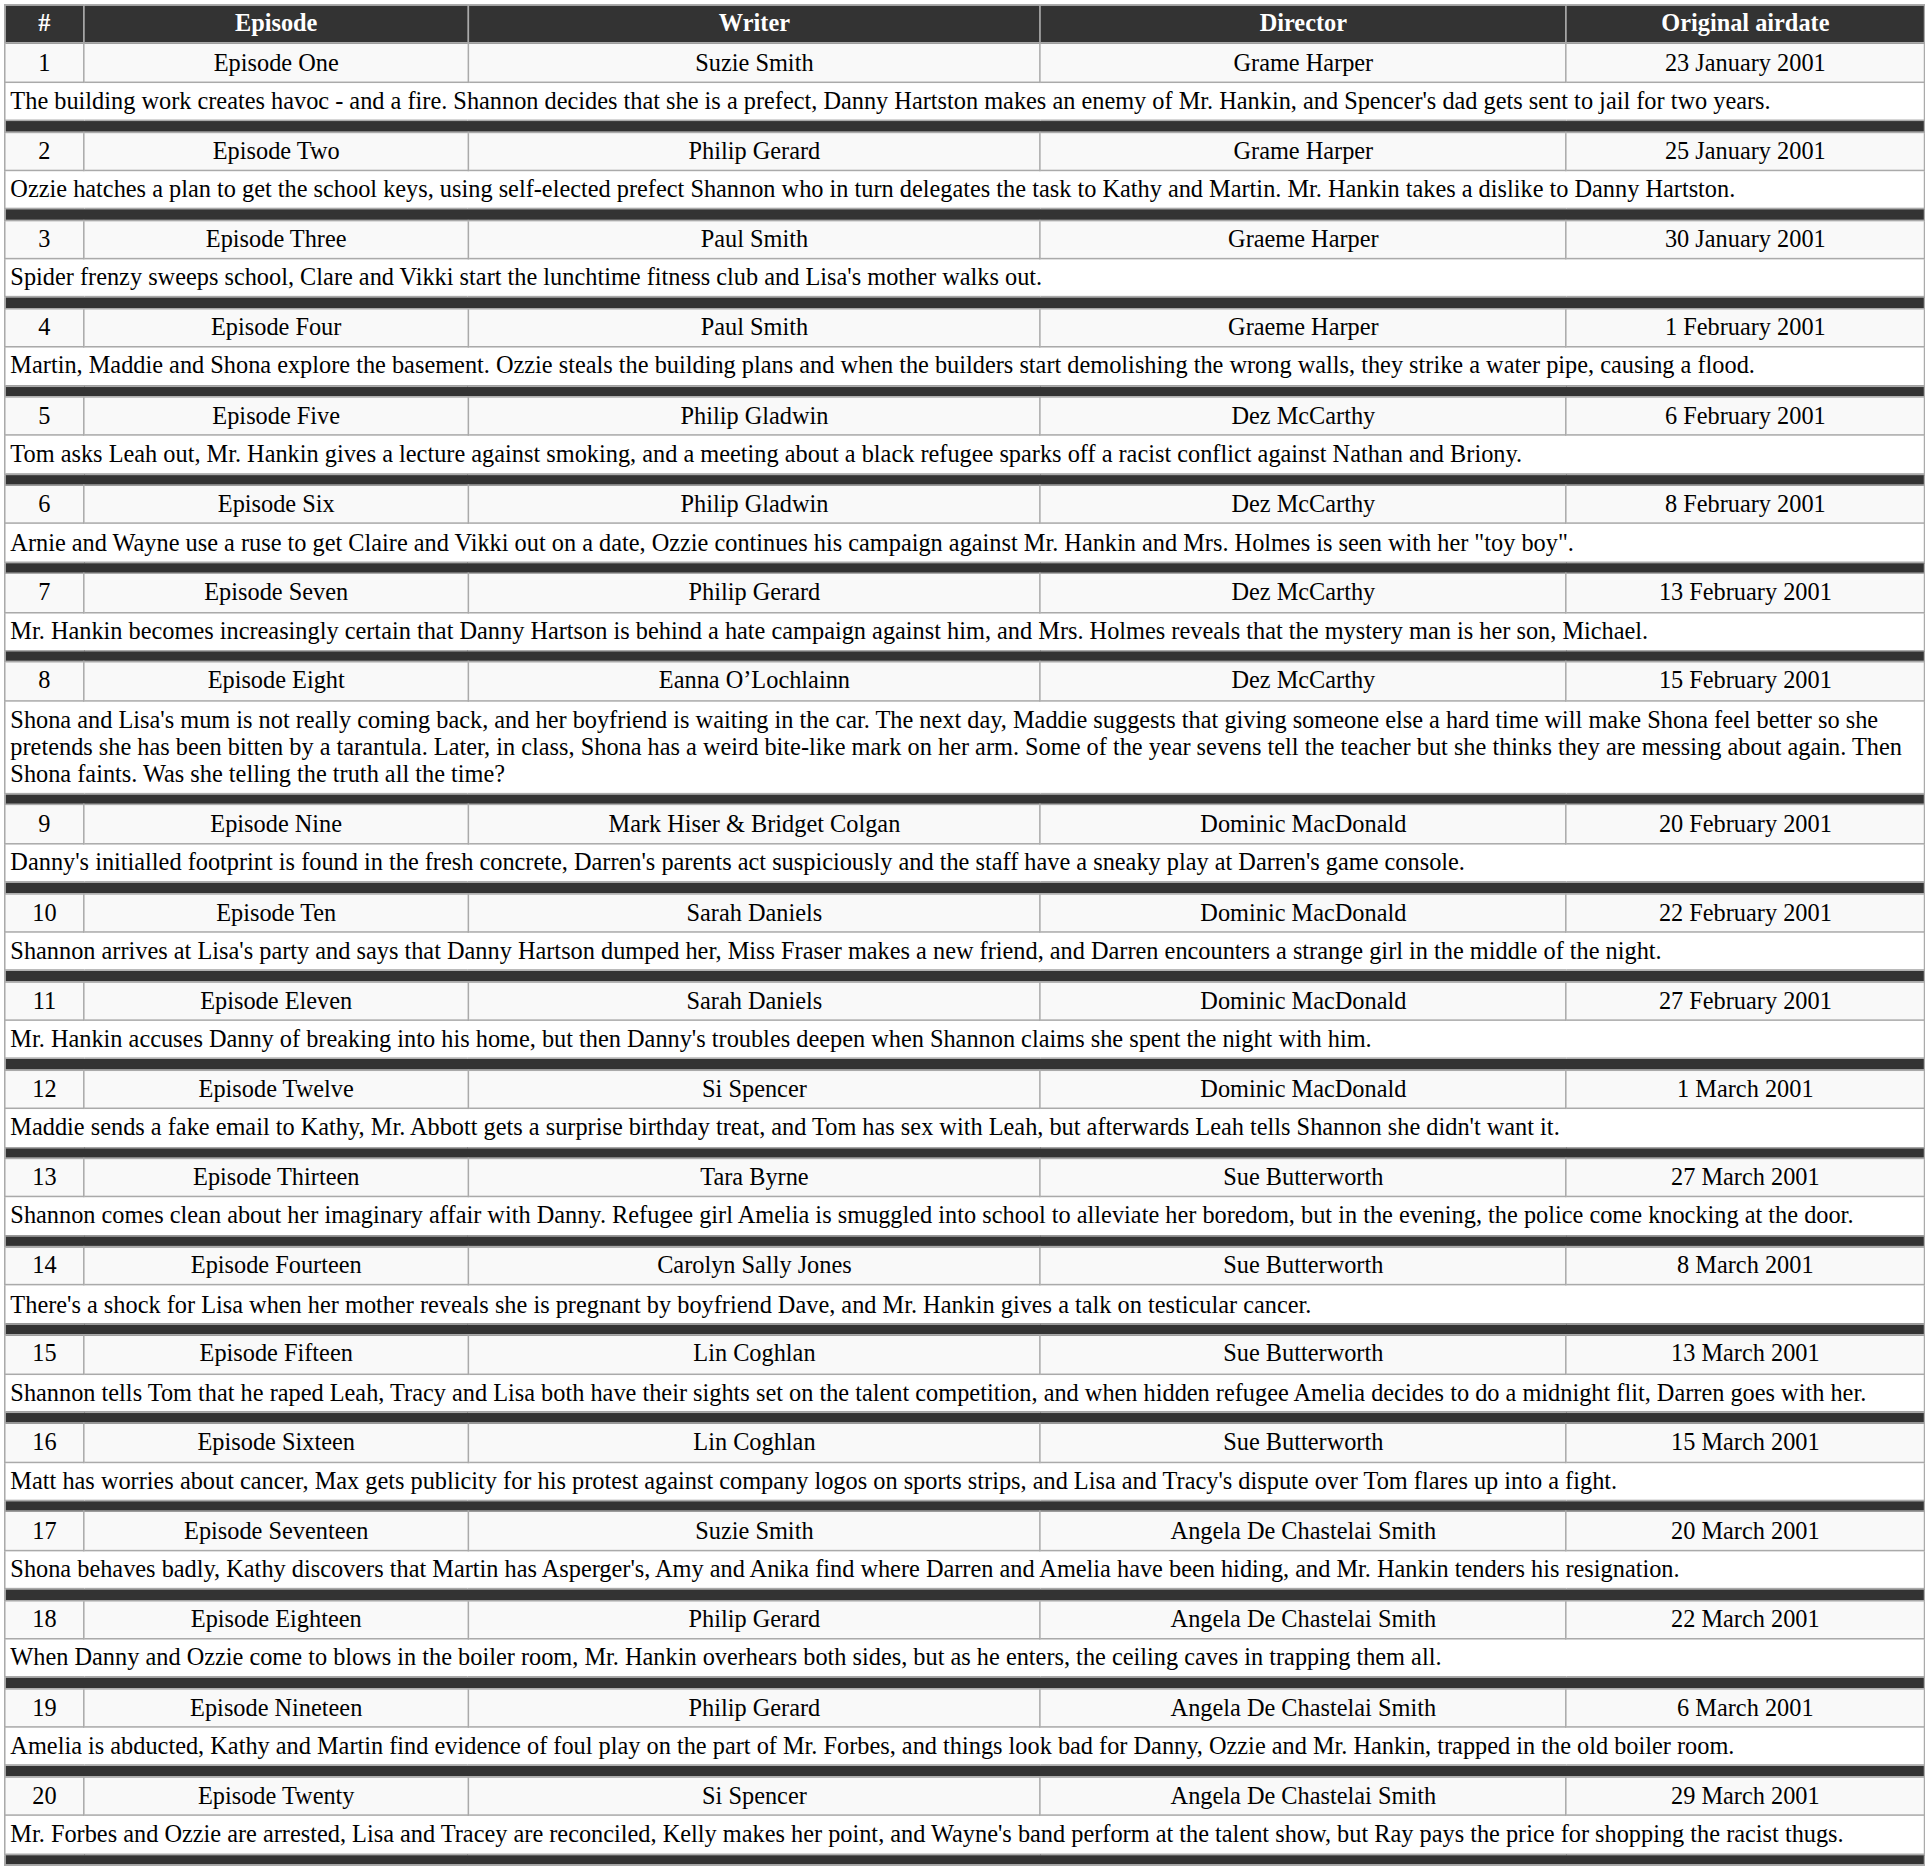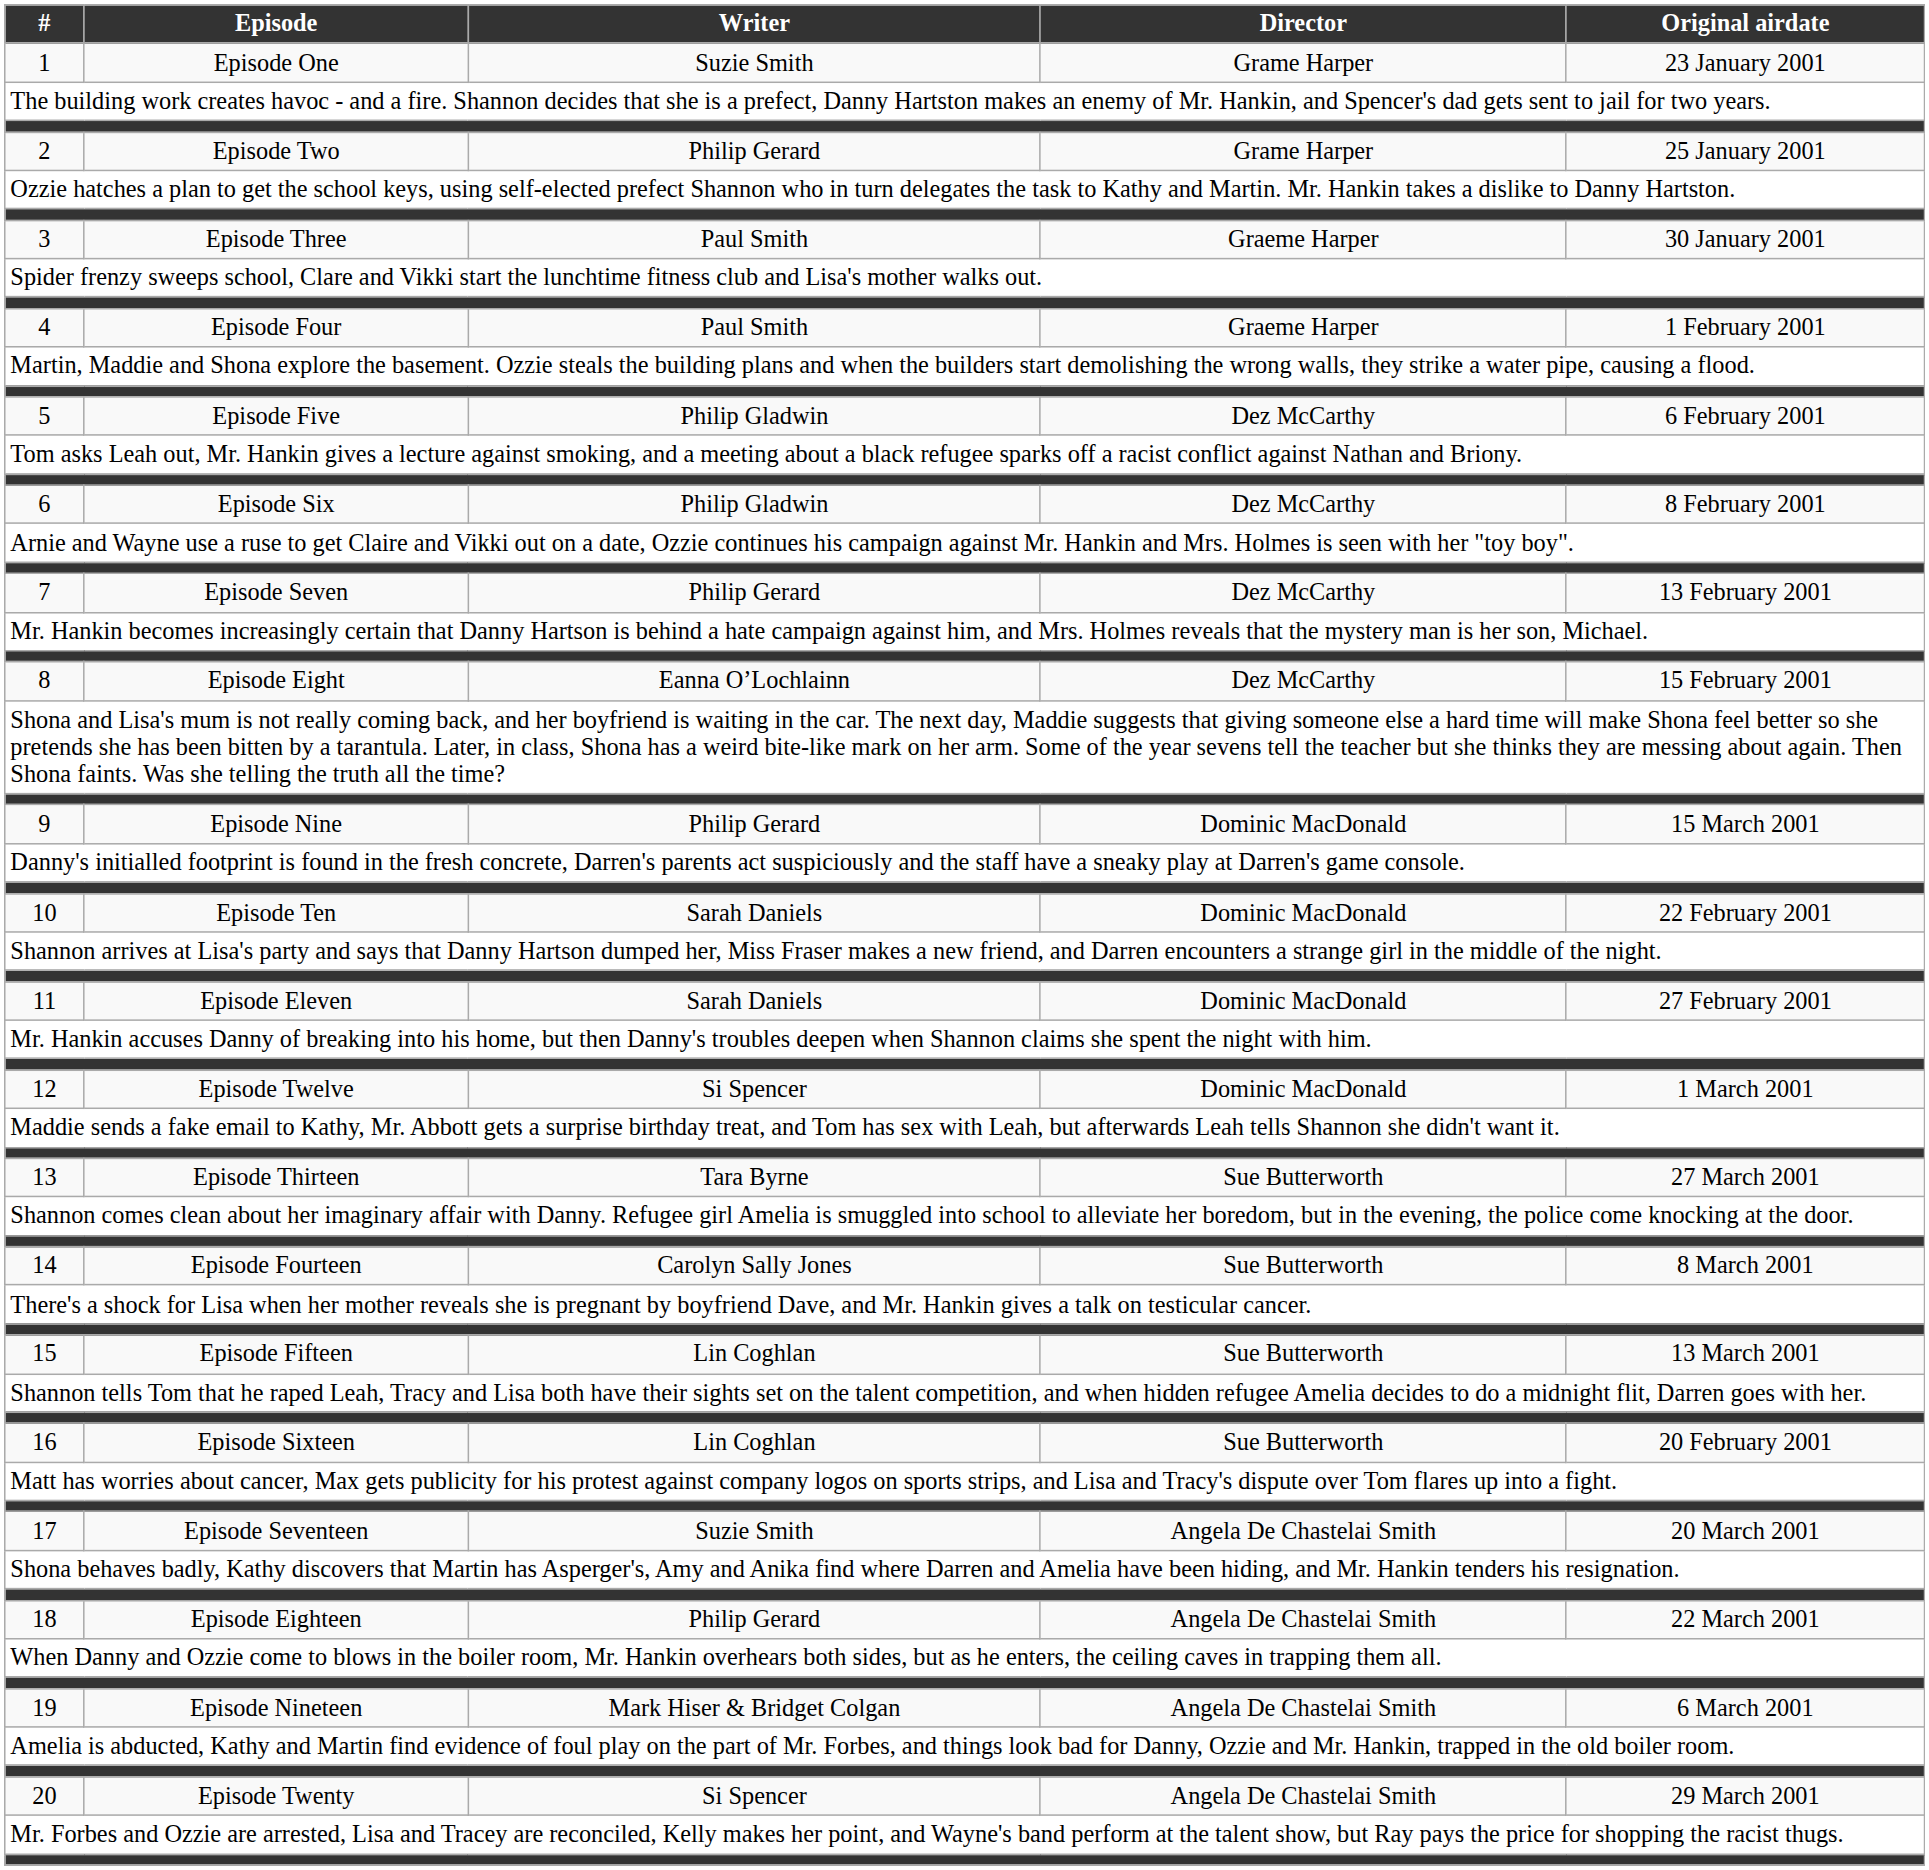9 | Writer: Mark Hiser & Bridget Colgan -> Philip Gerard
9 | Original airdate: 20 February 2001 -> 15 March 2001
16 | Original airdate: 15 March 2001 -> 20 February 2001
19 | Writer: Philip Gerard -> Mark Hiser & Bridget Colgan
